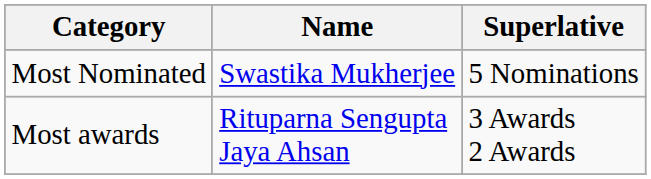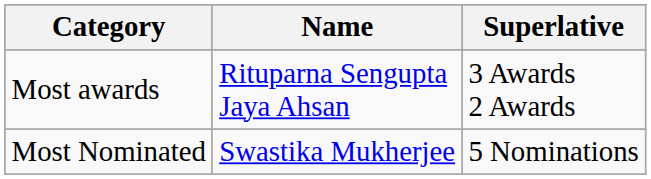rows swapped: Most awards <-> Most Nominated
